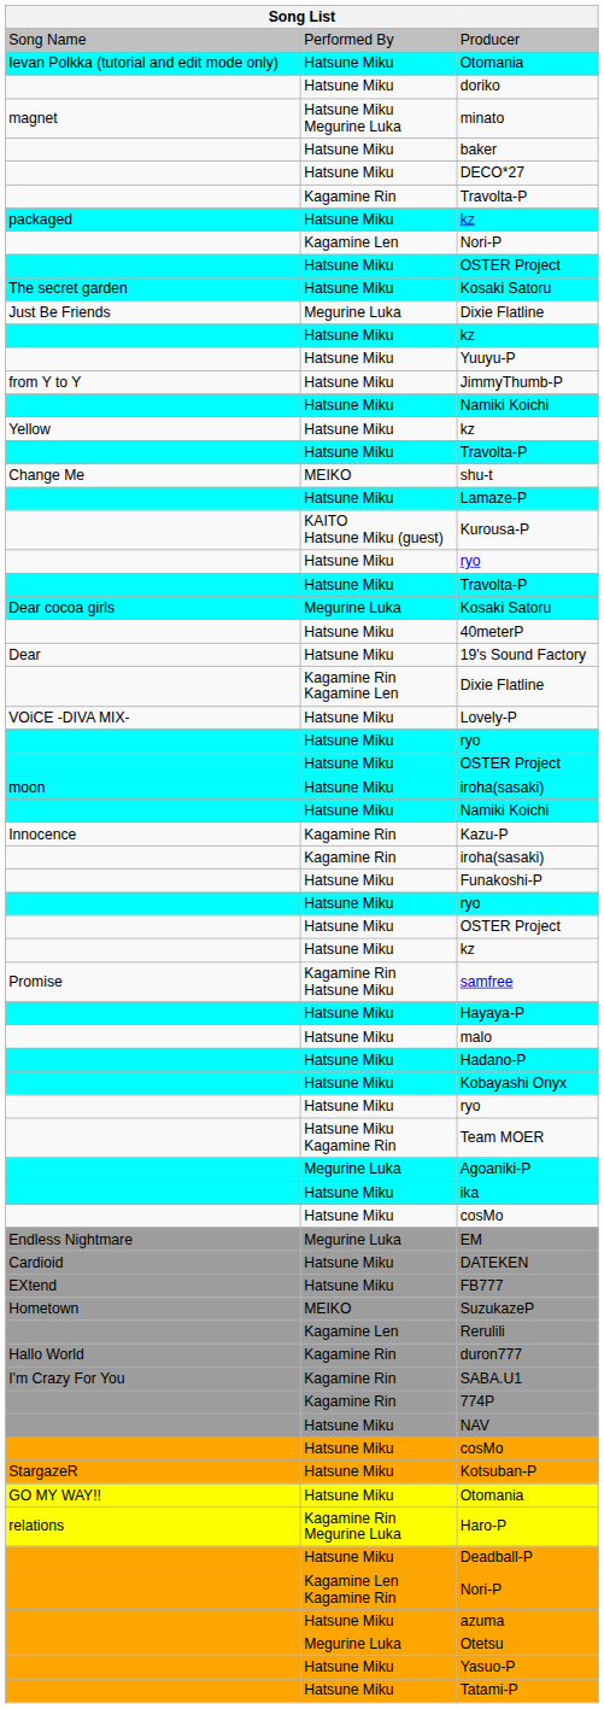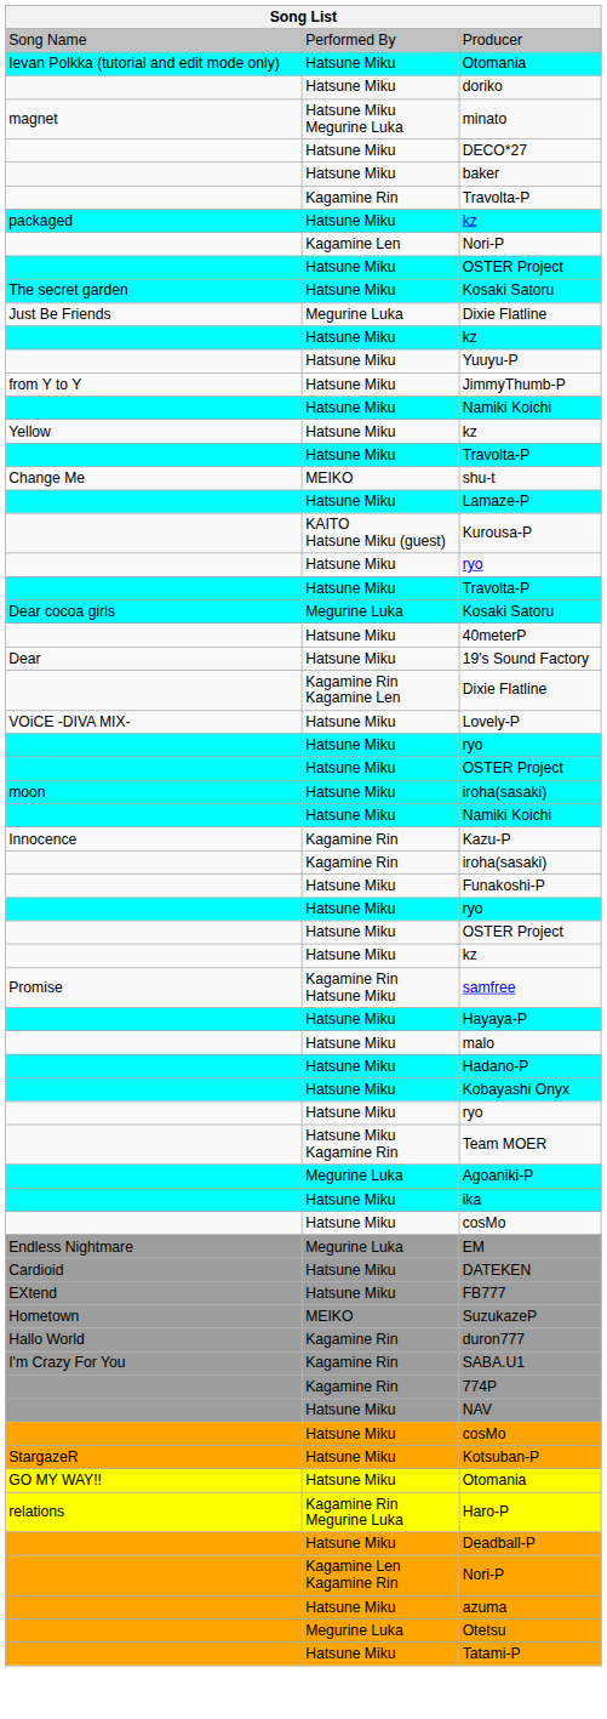rows swapped: DECO*27 <-> baker
- row: Kagamine Len | Rerulili
- row: Hatsune Miku | Yasuo-P
